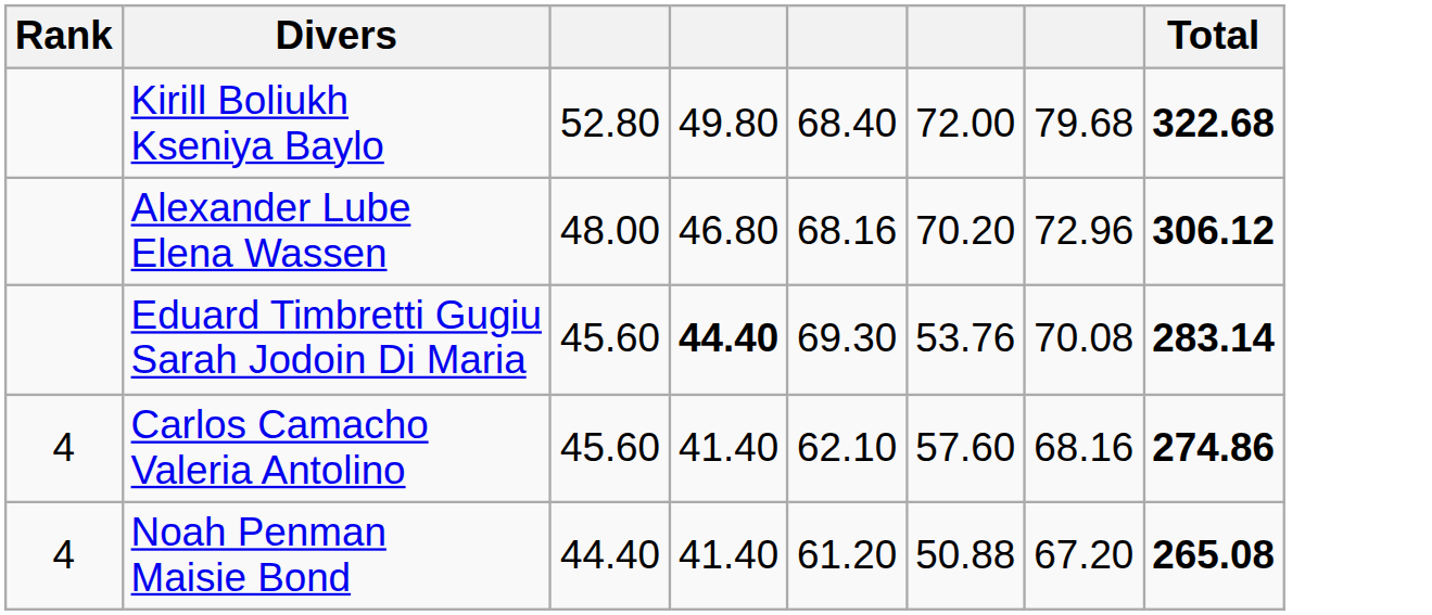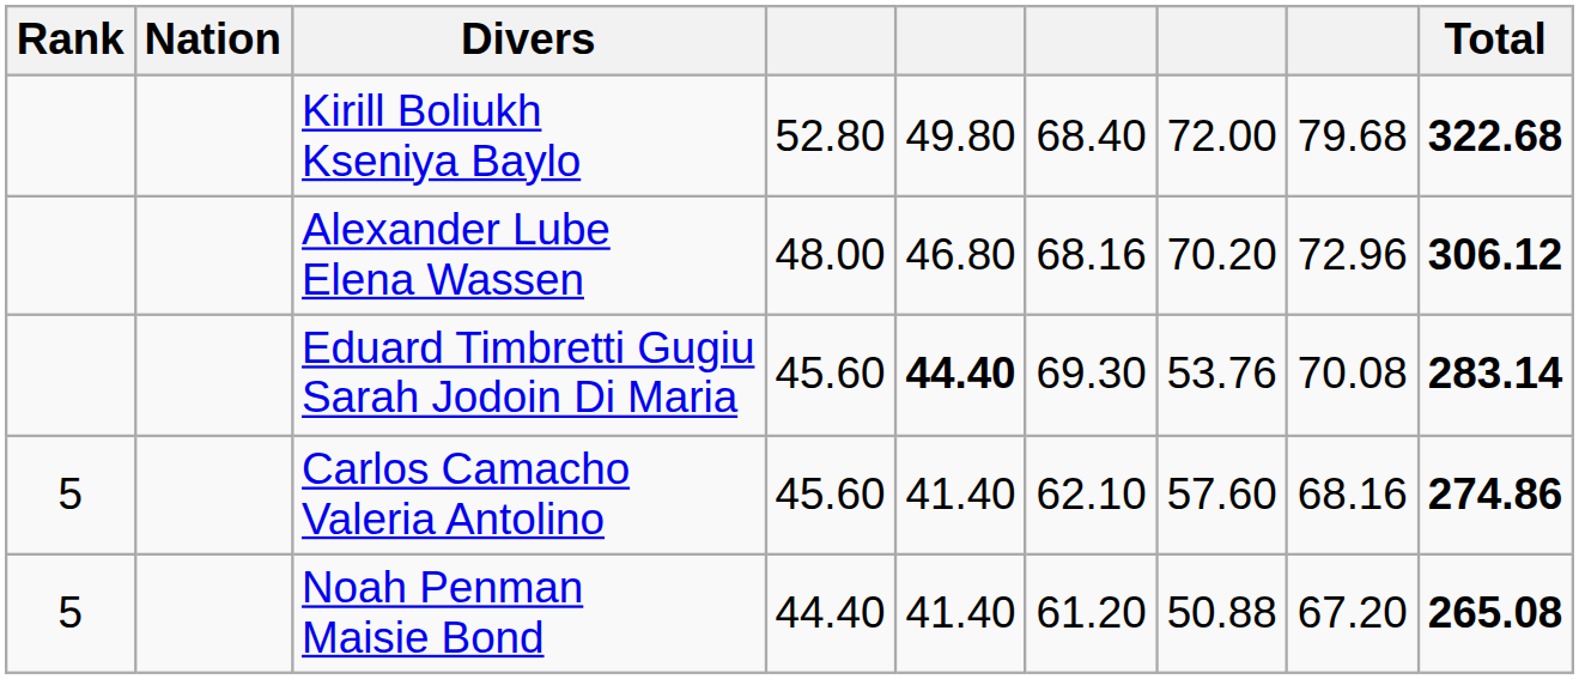+ column: Nation
Carlos Camacho Valeria Antolino | Rank: 4 -> 5
Noah Penman Maisie Bond | Rank: 4 -> 5
